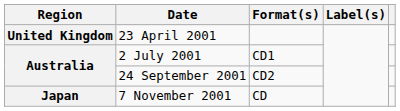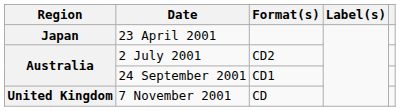23 April 2001 | Region: United Kingdom -> Japan
2 July 2001 | Format(s): CD1 -> CD2
24 September 2001 | Format(s): CD2 -> CD1
7 November 2001 | Region: Japan -> United Kingdom
